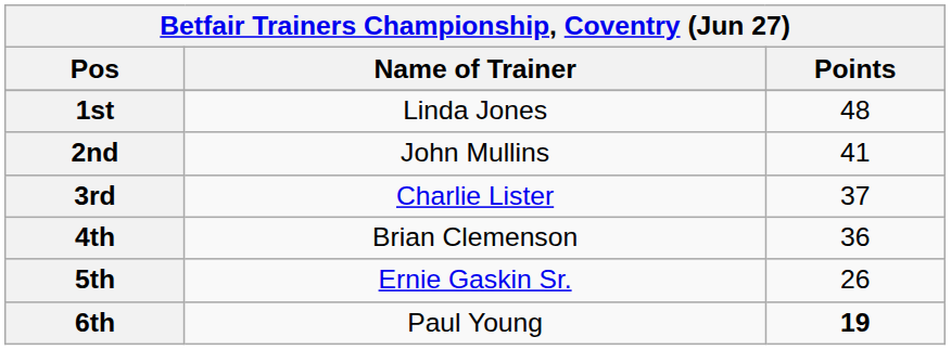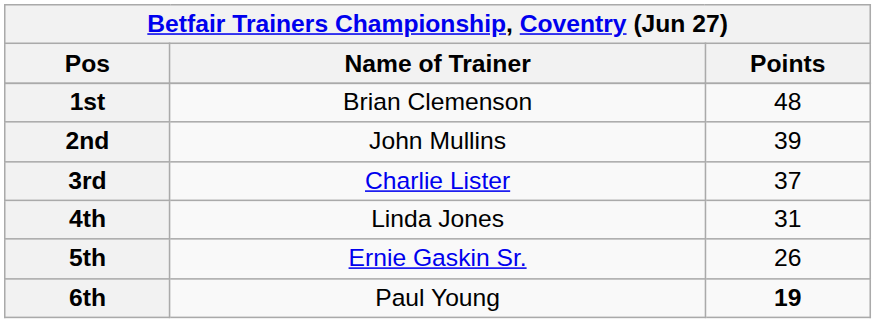1st | Name of Trainer: Linda Jones -> Brian Clemenson
2nd | Points: 41 -> 39
4th | Name of Trainer: Brian Clemenson -> Linda Jones
4th | Points: 36 -> 31
